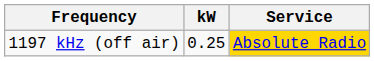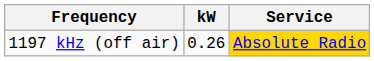1197 kHz (off air) | kW: 0.25 -> 0.26
